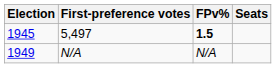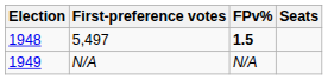5,497 | Election: 1945 -> 1948
